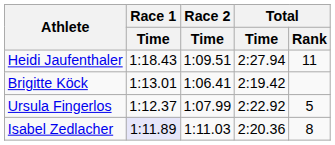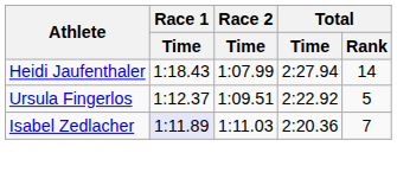Heidi Jaufenthaler | Race 2 / Time: 1:09.51 -> 1:07.99
Heidi Jaufenthaler | Total / Rank: 11 -> 14
- row: Brigitte Köck | 1:13.01 | 1:06.41 | 2:19.42
Ursula Fingerlos | Race 2 / Time: 1:07.99 -> 1:09.51
Isabel Zedlacher | Total / Rank: 8 -> 7
